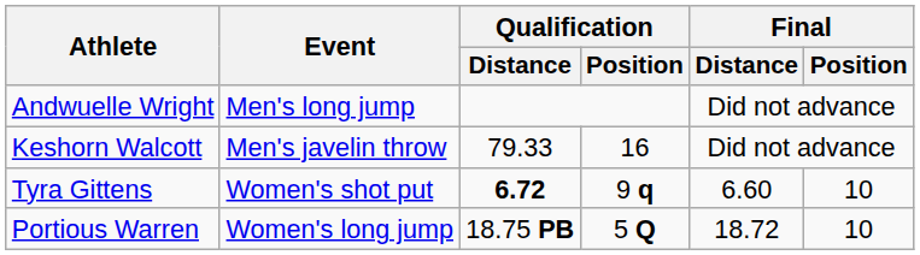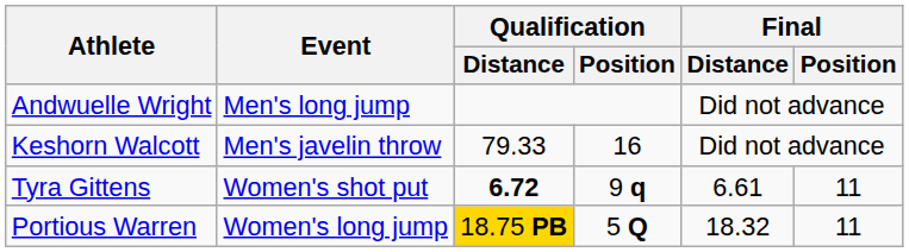Tyra Gittens | Final / Distance: 6.60 -> 6.61
Tyra Gittens | Final / Position: 10 -> 11
Portious Warren | Qualification / Distance: no background -> gold background
Portious Warren | Final / Distance: 18.72 -> 18.32
Portious Warren | Final / Position: 10 -> 11
